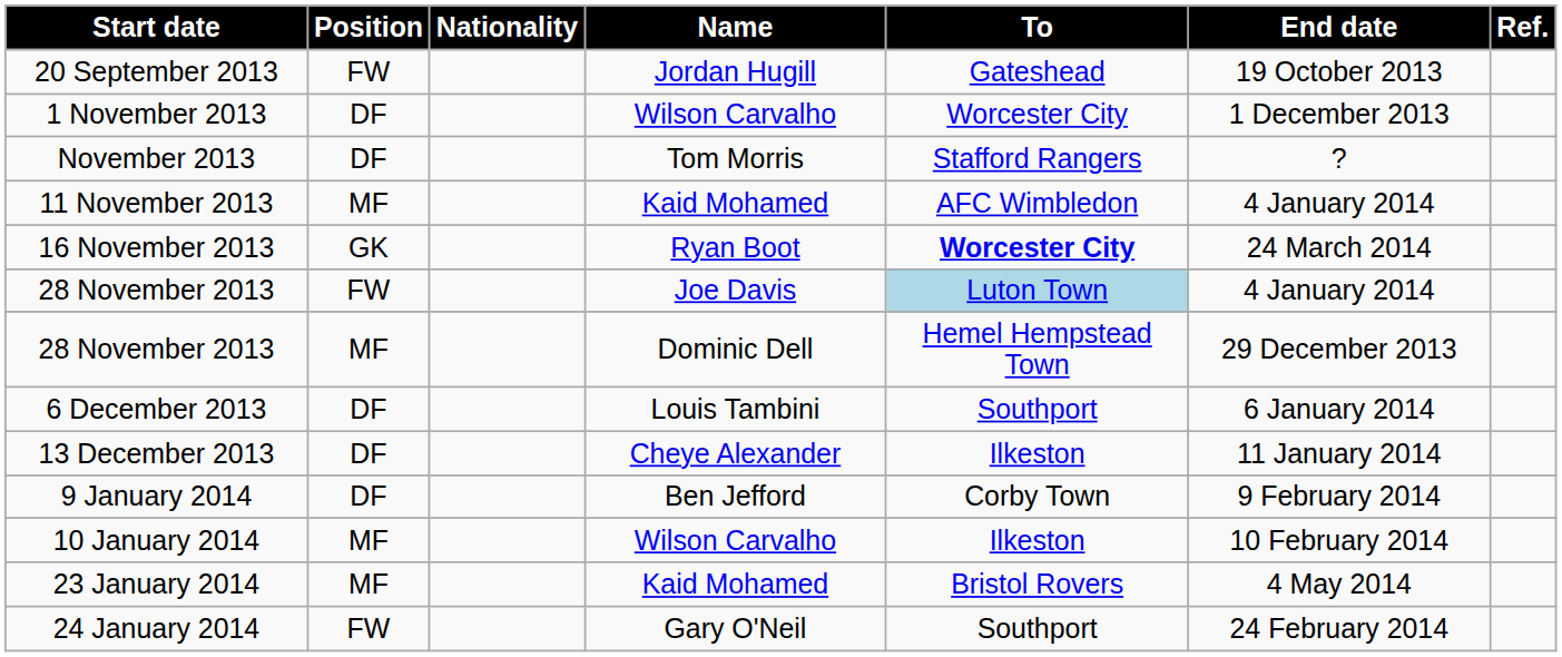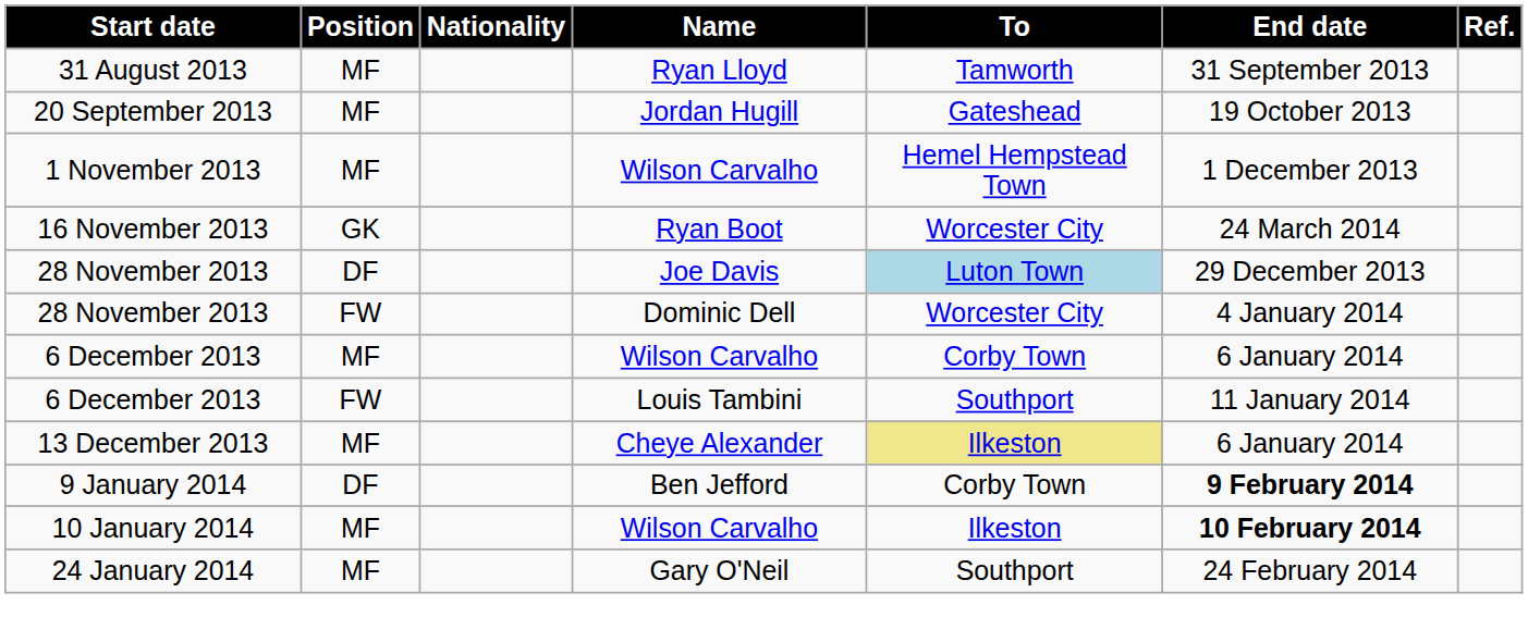+ row: 31 August 2013 | MF | Ryan Lloyd | Tamworth | 31 September 2013
20 September 2013 | Position: FW -> MF
1 November 2013 | Position: DF -> MF
1 November 2013 | To: Worcester City -> Hemel Hempstead Town
- row: November 2013 | DF | Tom Morris | Stafford Rangers | ?
- row: 11 November 2013 | MF | Kaid Mohamed | AFC Wimbledon | 4 January 2014
16 November 2013 | To: bold -> normal
28 November 2013 / Joe Davis | Position: FW -> DF
28 November 2013 / Joe Davis | End date: 4 January 2014 -> 29 December 2013
28 November 2013 / Dominic Dell | Position: MF -> FW
28 November 2013 / Dominic Dell | To: Hemel Hempstead Town -> Worcester City
28 November 2013 / Dominic Dell | End date: 29 December 2013 -> 4 January 2014
+ row: 6 December 2013 | MF | Wilson Carvalho | Corby Town | 6 January 2014
6 December 2013 / Louis Tambini | Position: DF -> FW
6 December 2013 / Louis Tambini | End date: 6 January 2014 -> 11 January 2014
13 December 2013 | Position: DF -> MF
13 December 2013 | To: no background -> khaki background
13 December 2013 | End date: 11 January 2014 -> 6 January 2014
9 January 2014 | End date: normal -> bold
10 January 2014 | End date: normal -> bold
- row: 23 January 2014 | MF | Kaid Mohamed | Bristol Rovers | 4 May 2014
24 January 2014 | Position: FW -> MF
